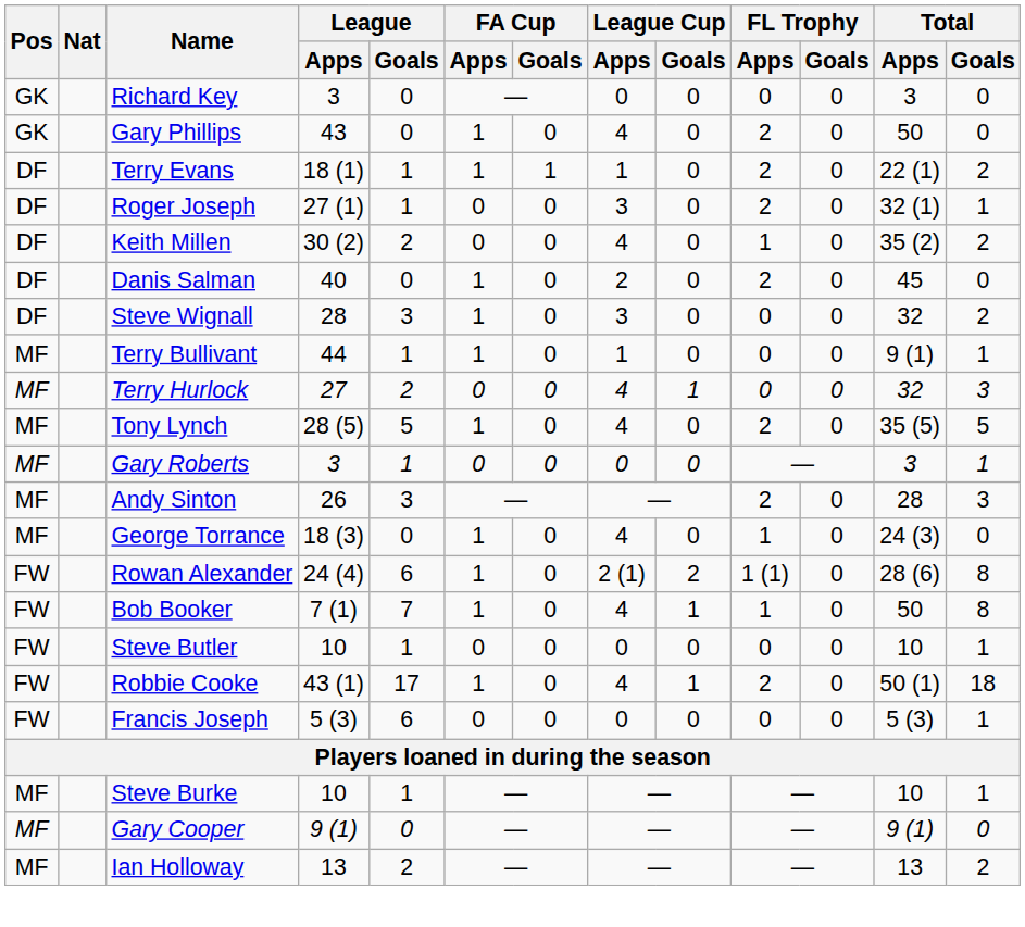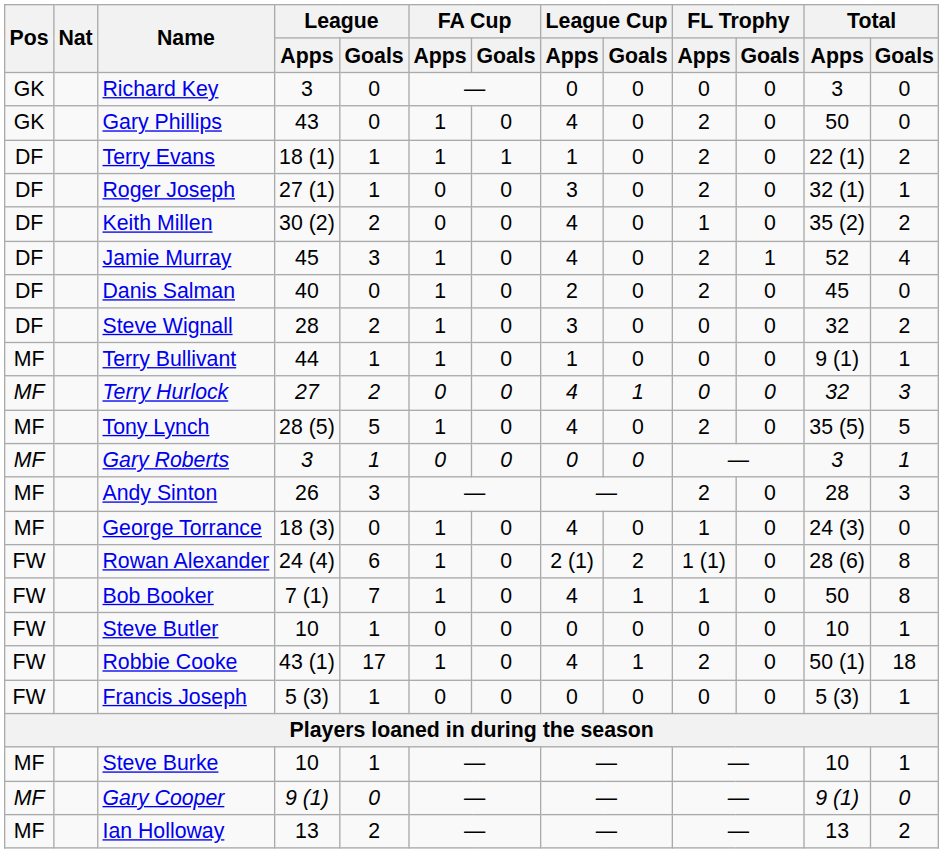+ row: DF | Jamie Murray | 45 | 3 | 1 | 0 | 4 | 0 | 2 | 1 | 52 | 4
Steve Wignall | League / Goals: 3 -> 2
Francis Joseph | League / Goals: 6 -> 1
